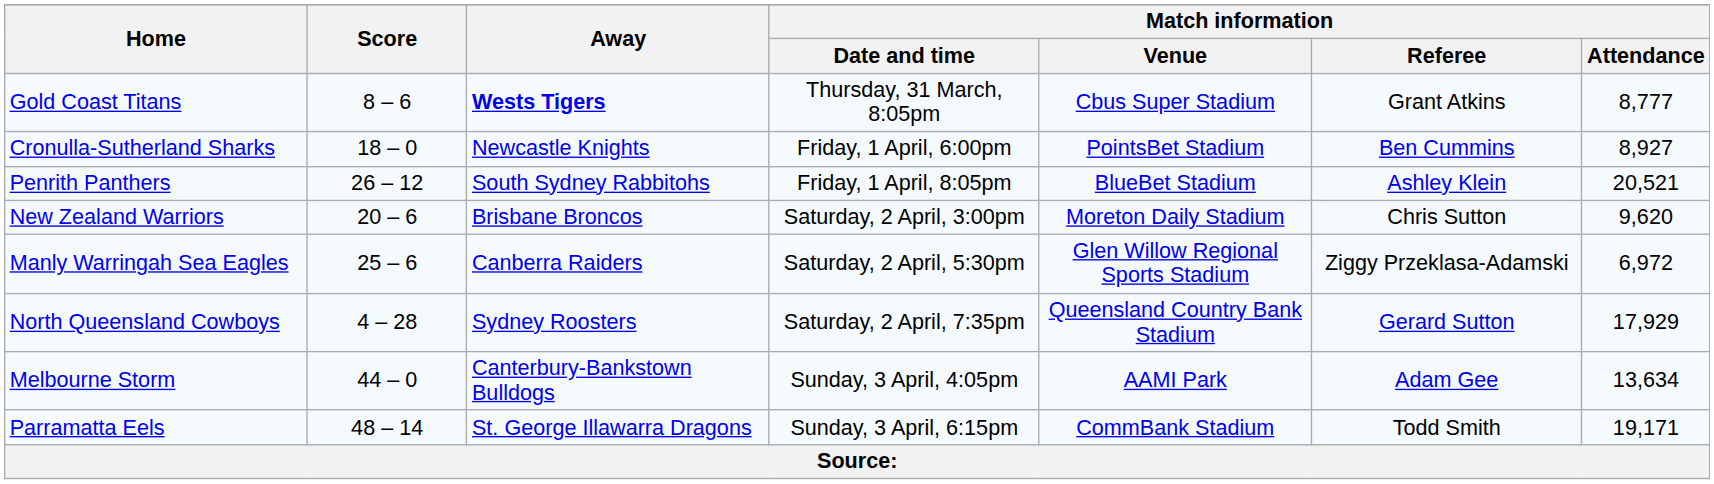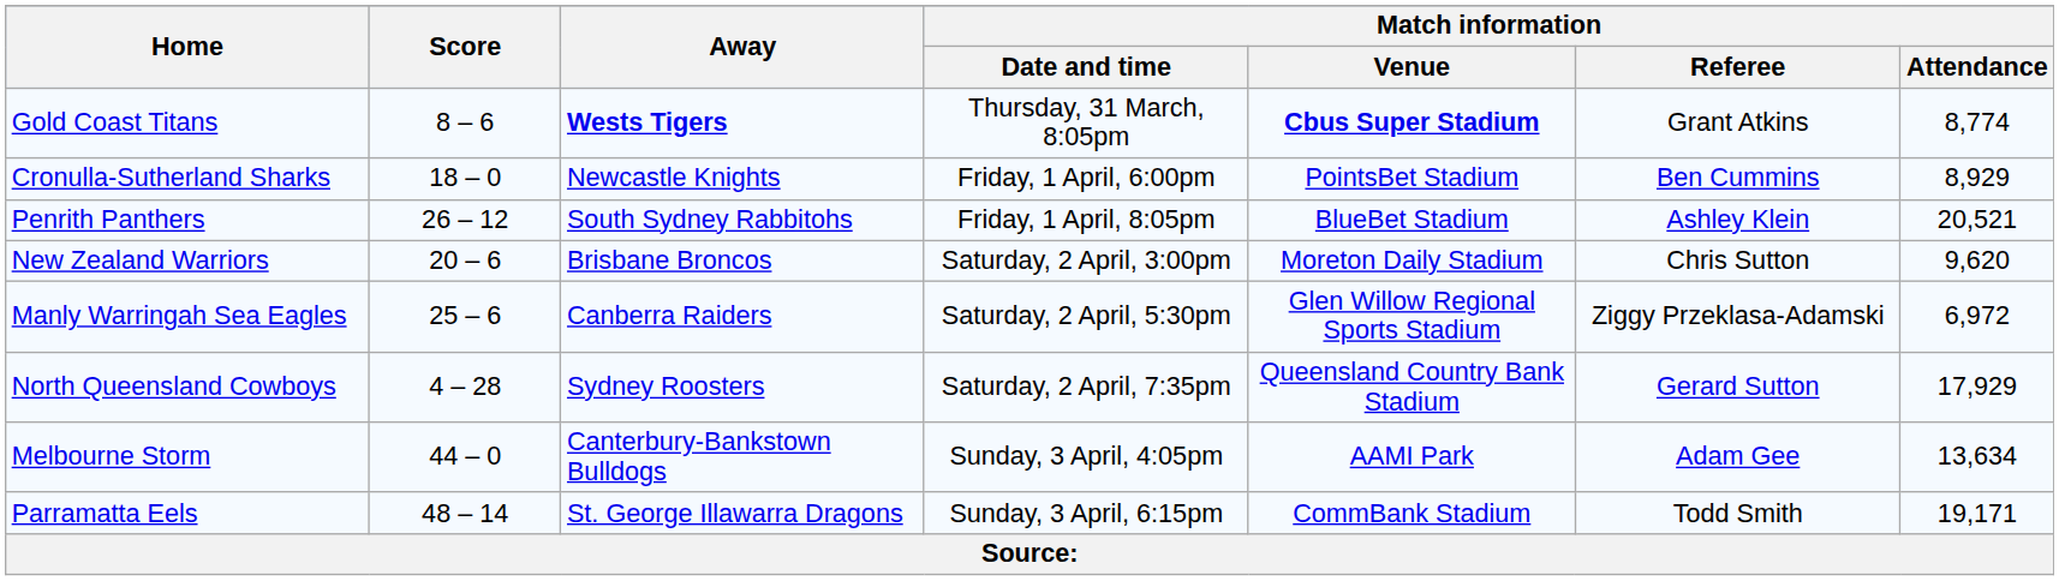Gold Coast Titans | Match information / Venue: normal -> bold
Gold Coast Titans | Match information / Attendance: 8,777 -> 8,774
Cronulla-Sutherland Sharks | Match information / Attendance: 8,927 -> 8,929
